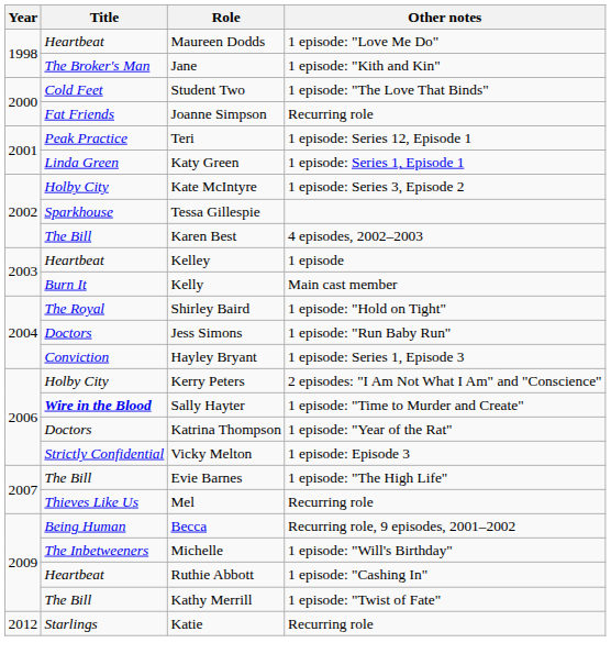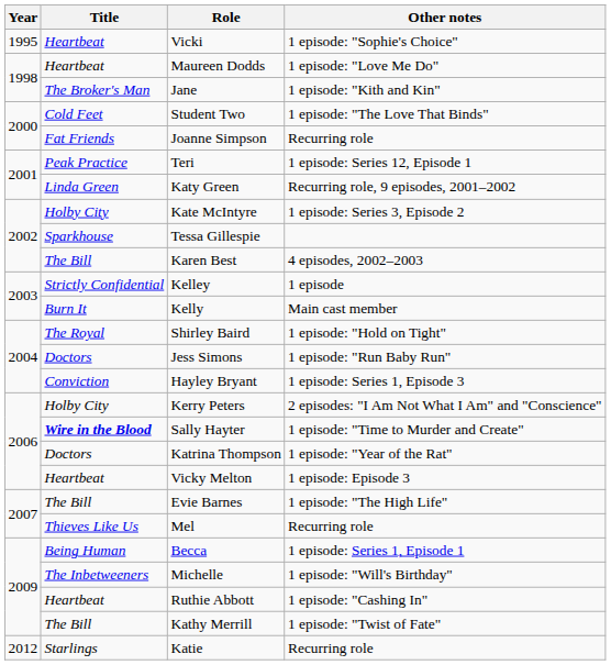+ row: 1995 | Heartbeat | Vicki | 1 episode: "Sophie's Choice"
Katy Green | Other notes: 1 episode: Series 1, Episode 1 -> Recurring role, 9 episodes, 2001–2002
Kelley | Title: Heartbeat -> Strictly Confidential
Vicky Melton | Title: Strictly Confidential -> Heartbeat
Becca | Other notes: Recurring role, 9 episodes, 2001–2002 -> 1 episode: Series 1, Episode 1
